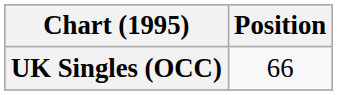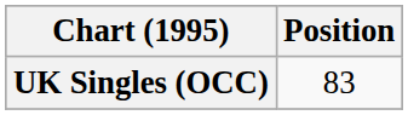UK Singles (OCC) | Position: 66 -> 83
